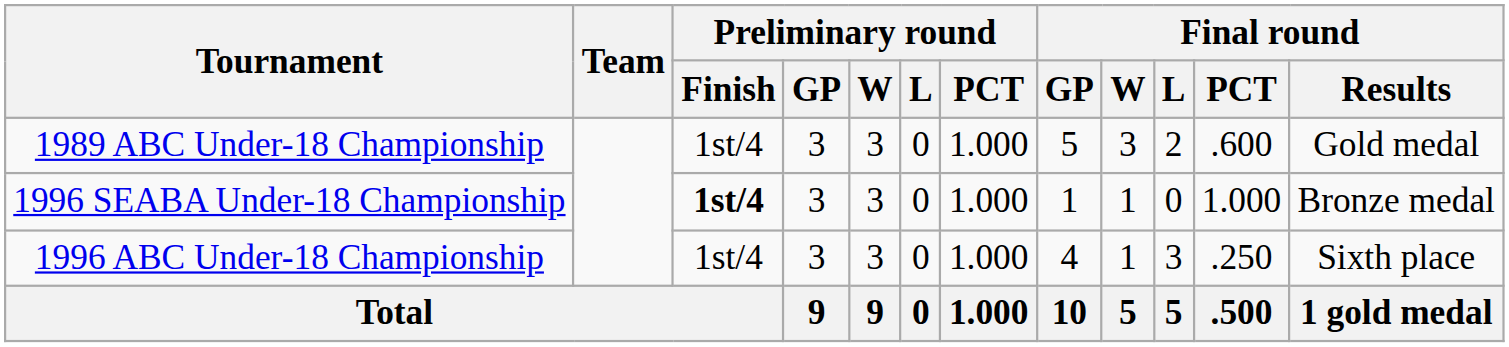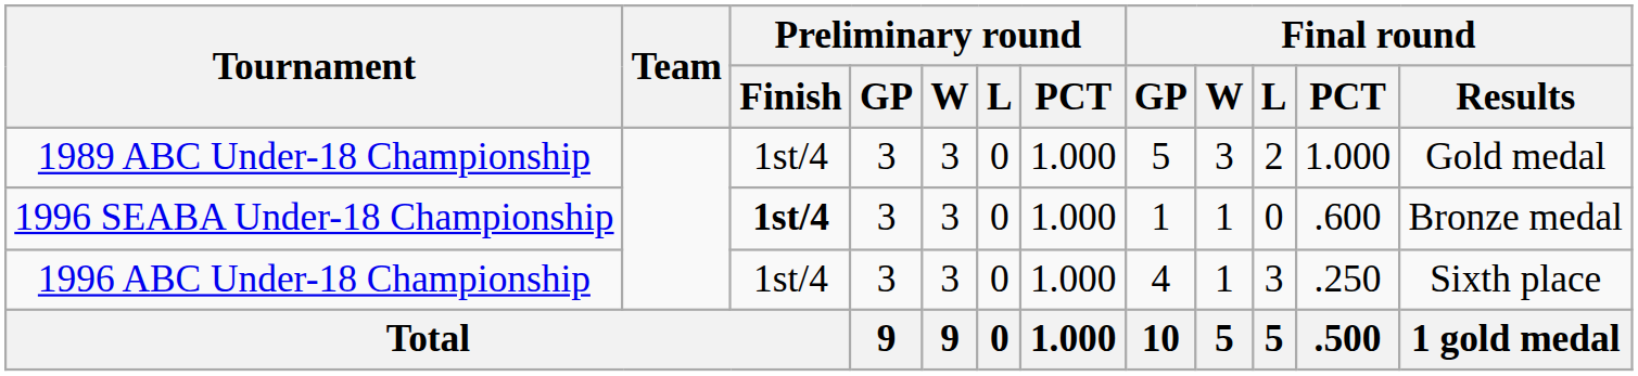1989 ABC Under-18 Championship | Final round / PCT: .600 -> 1.000
1996 SEABA Under-18 Championship | Final round / PCT: 1.000 -> .600
